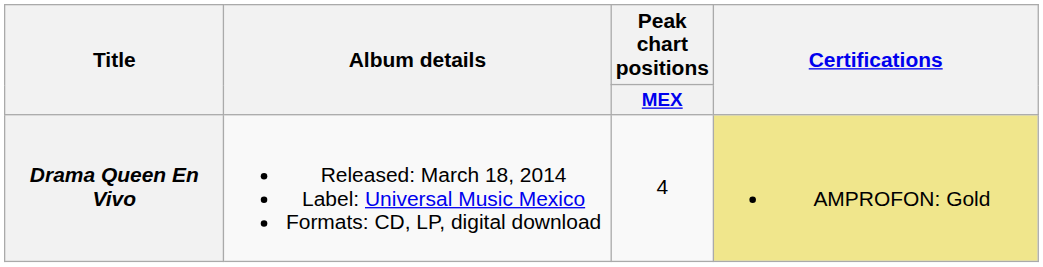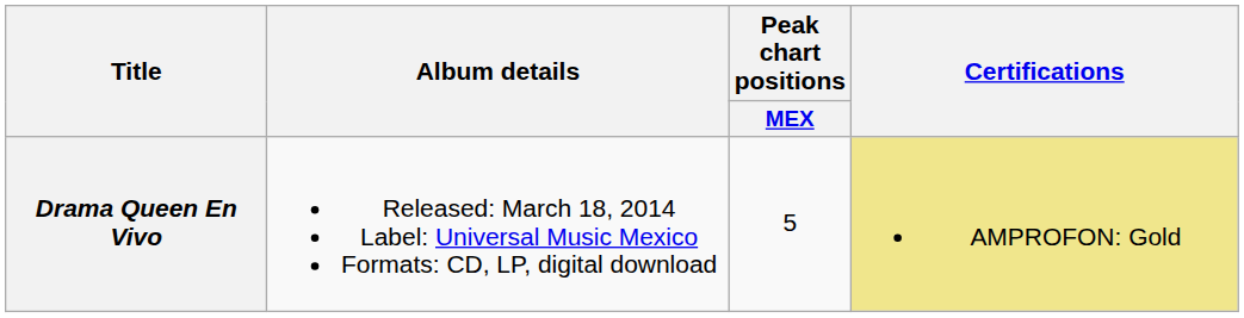Drama Queen En Vivo | Peak chart positions / MEX: 4 -> 5
